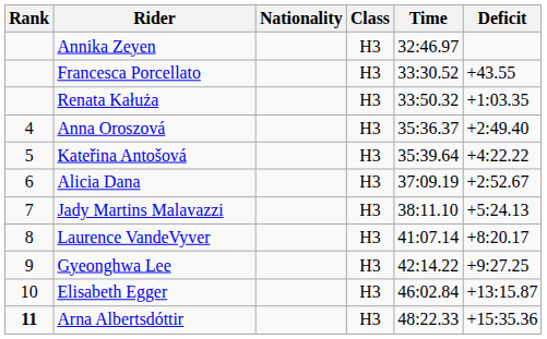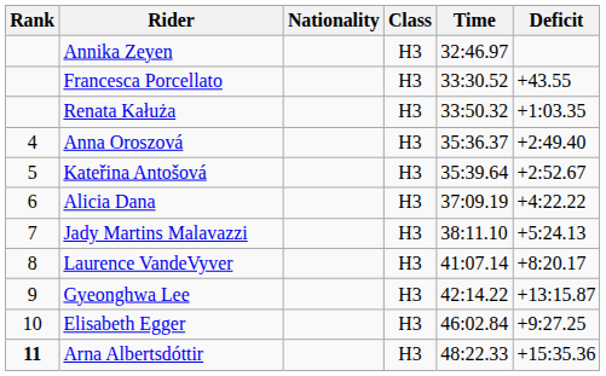Kateřina Antošová | Deficit: +4:22.22 -> +2:52.67
Alicia Dana | Deficit: +2:52.67 -> +4:22.22
Gyeonghwa Lee | Deficit: +9:27.25 -> +13:15.87
Elisabeth Egger | Deficit: +13:15.87 -> +9:27.25
